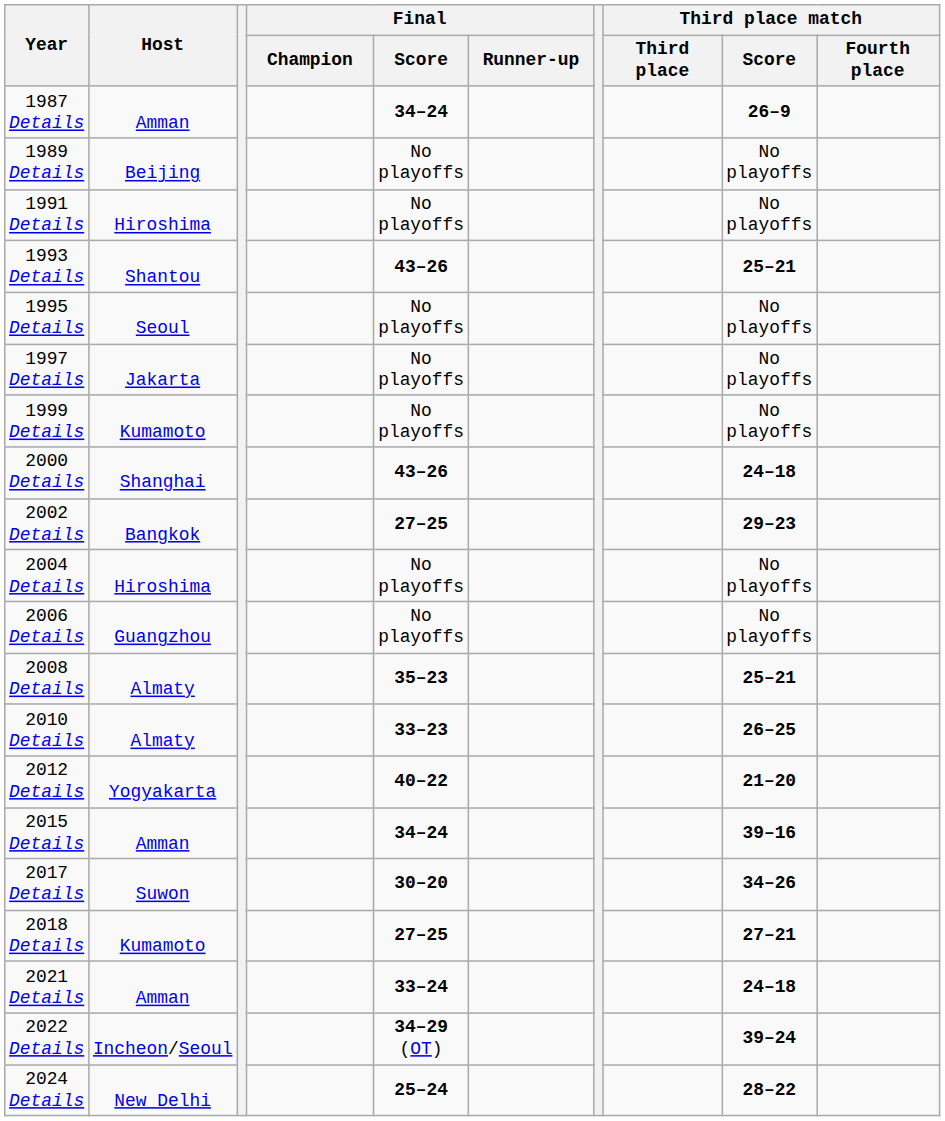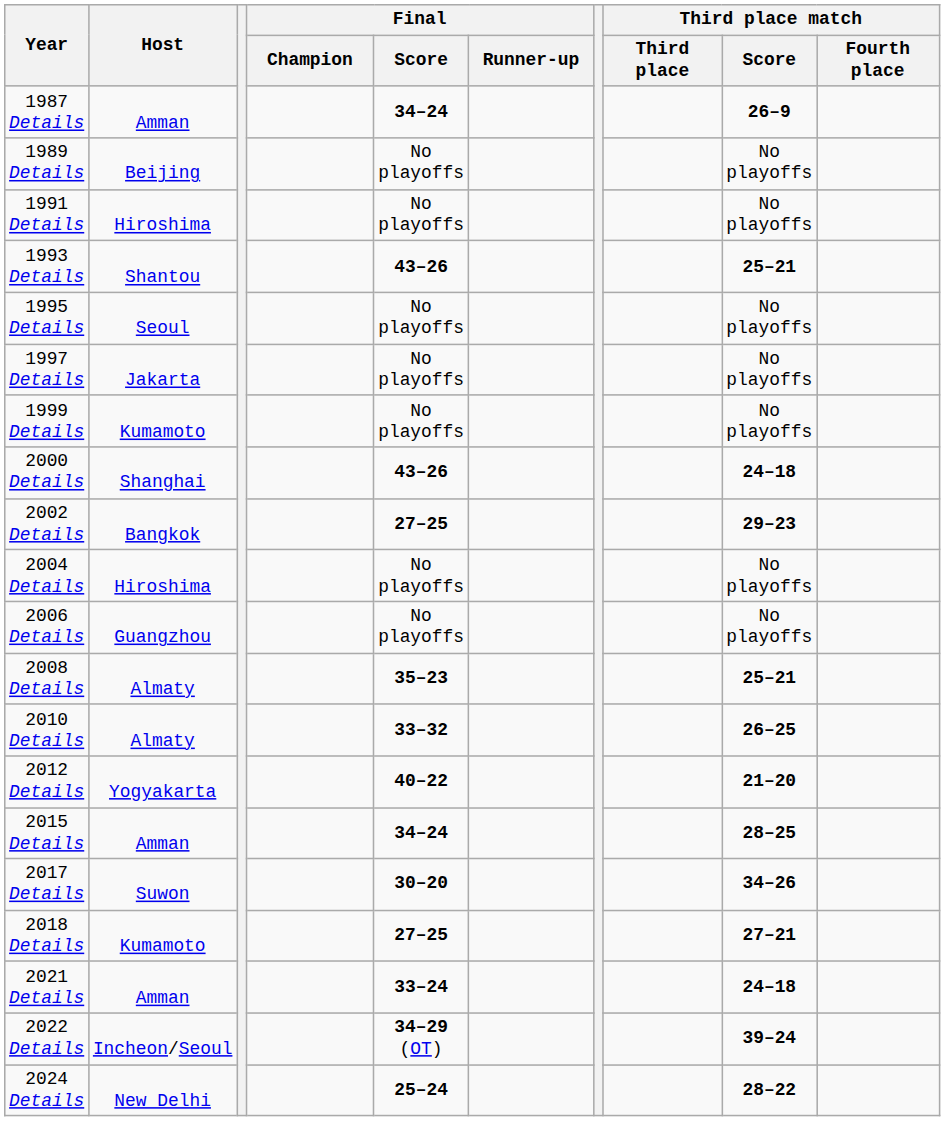2010 Details | Final / Score: 33–23 -> 33–32
2015 Details | Third place match / Score: 39–16 -> 28–25
